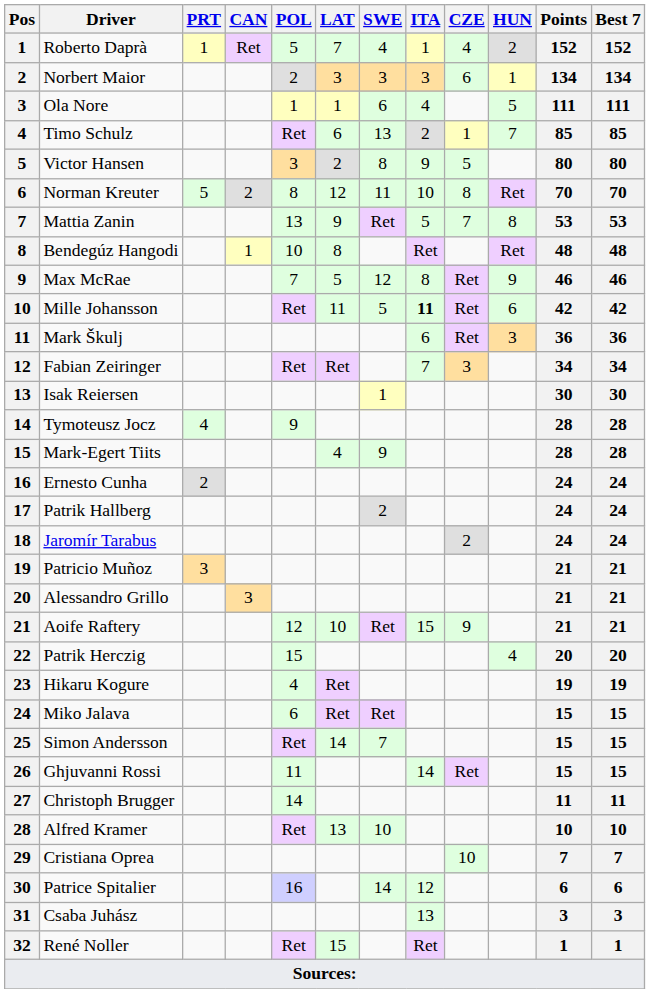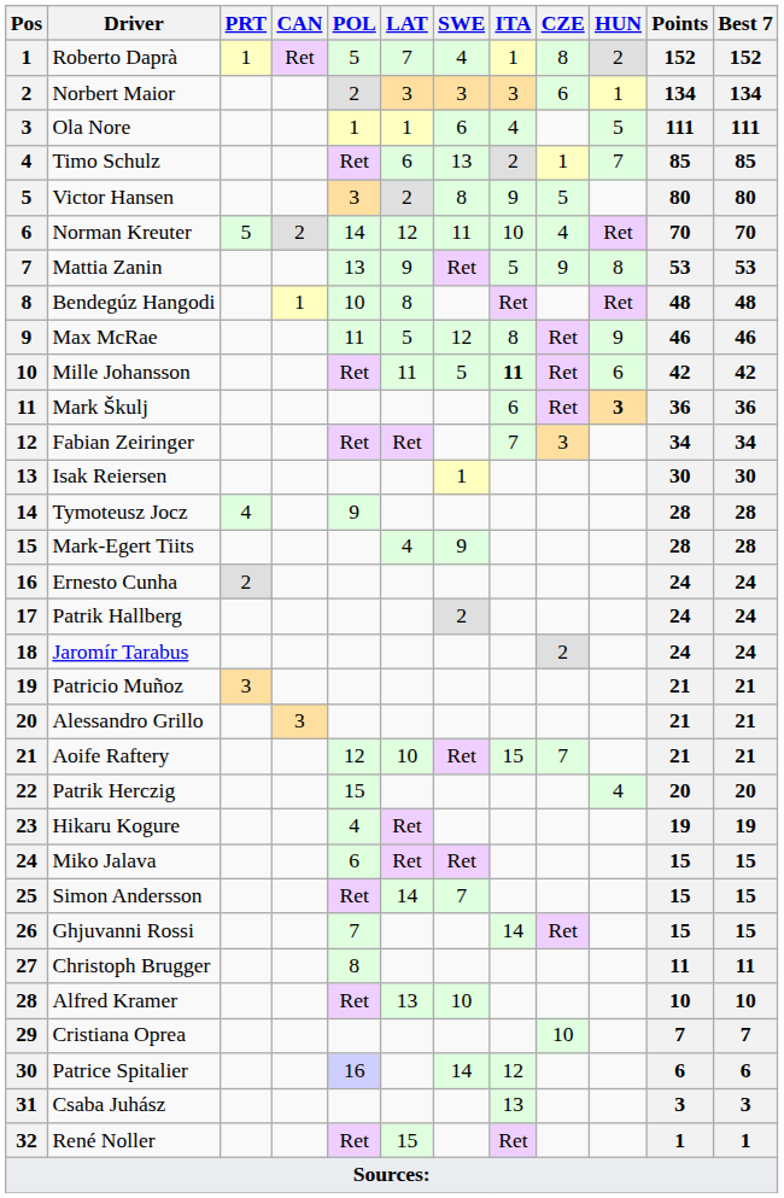Roberto Daprà | CZE: 4 -> 8
Norman Kreuter | POL: 8 -> 14
Norman Kreuter | CZE: 8 -> 4
Mattia Zanin | CZE: 7 -> 9
Max McRae | POL: 7 -> 11
Mark Škulj | HUN: normal -> bold
Aoife Raftery | CZE: 9 -> 7
Ghjuvanni Rossi | POL: 11 -> 7
Christoph Brugger | POL: 14 -> 8
